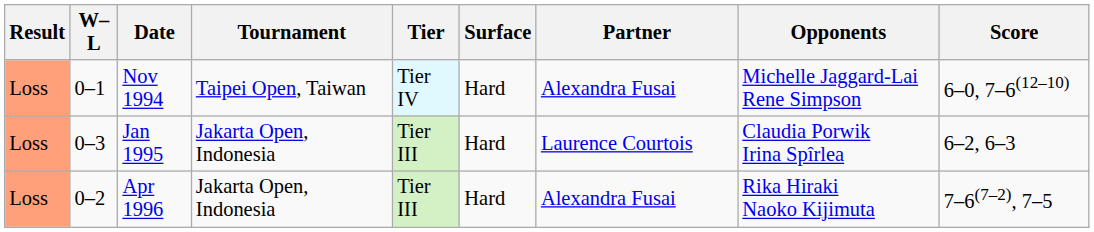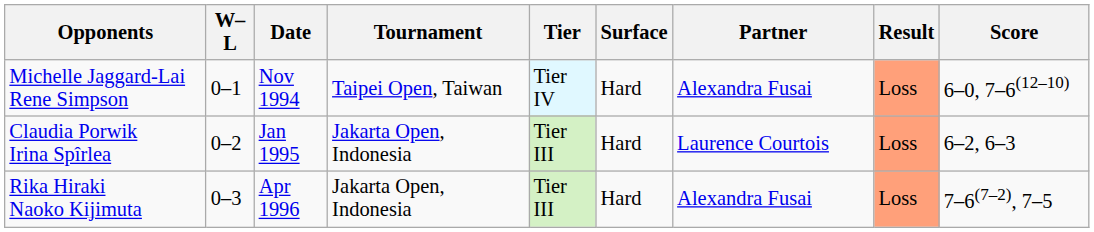columns swapped: Result <-> Opponents
Jan 1995 | W–L: 0–3 -> 0–2
Apr 1996 | W–L: 0–2 -> 0–3
